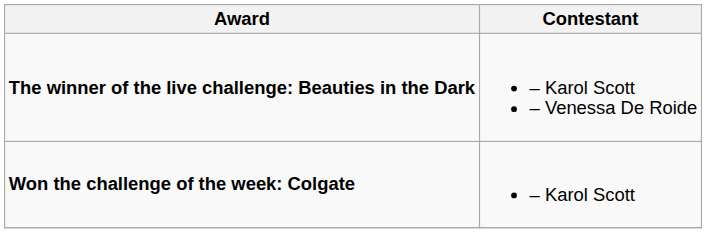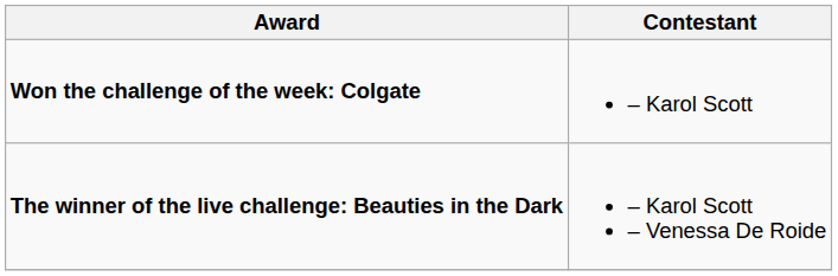rows swapped: Won the challenge of the week: Colgate <-> The winner of the live challenge: Beauties in the Dark
